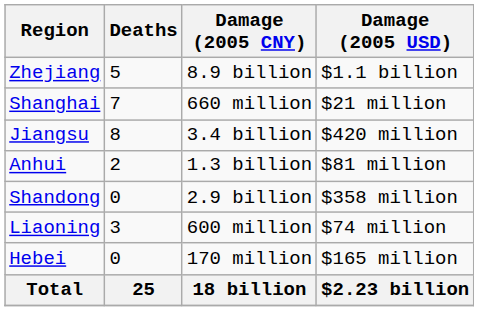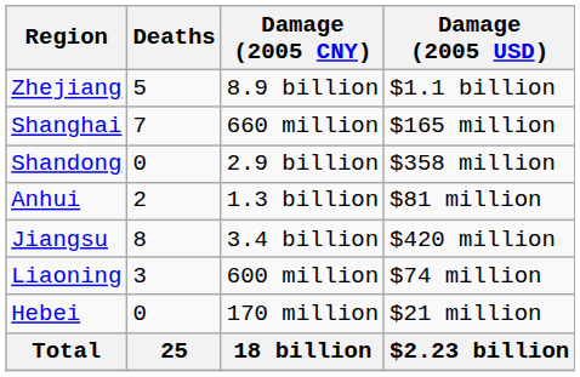Shanghai | Damage (2005 USD): $21 million -> $165 million
rows swapped: Jiangsu <-> Shandong
Hebei | Damage (2005 USD): $165 million -> $21 million
